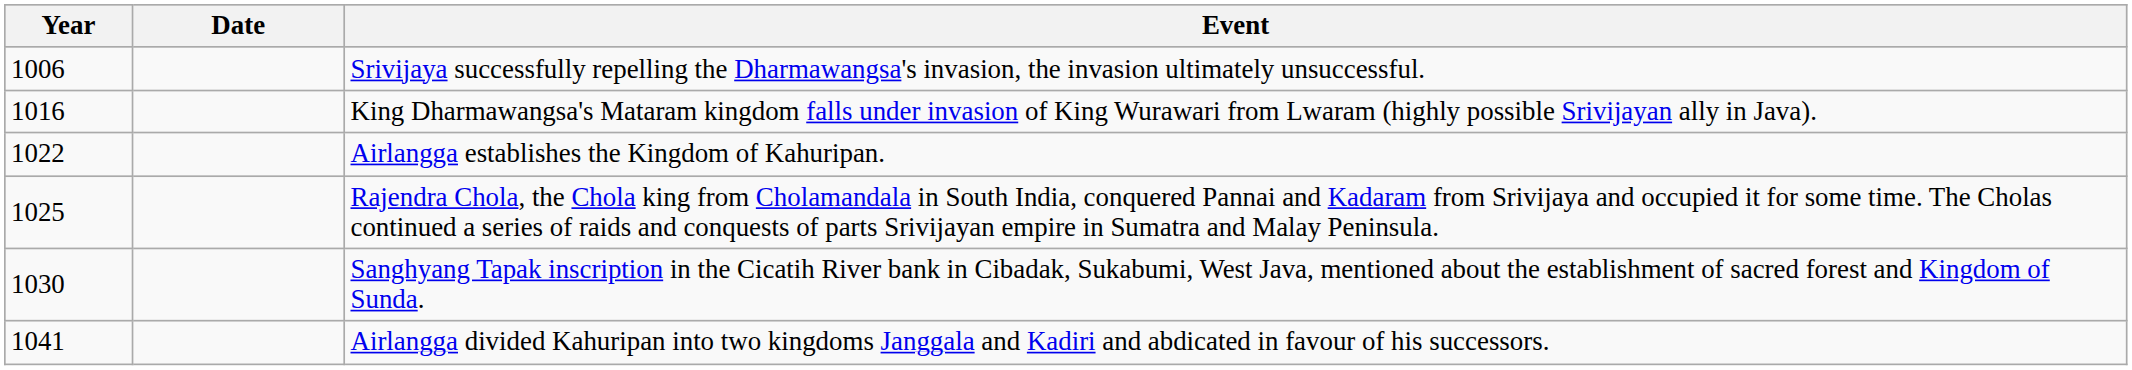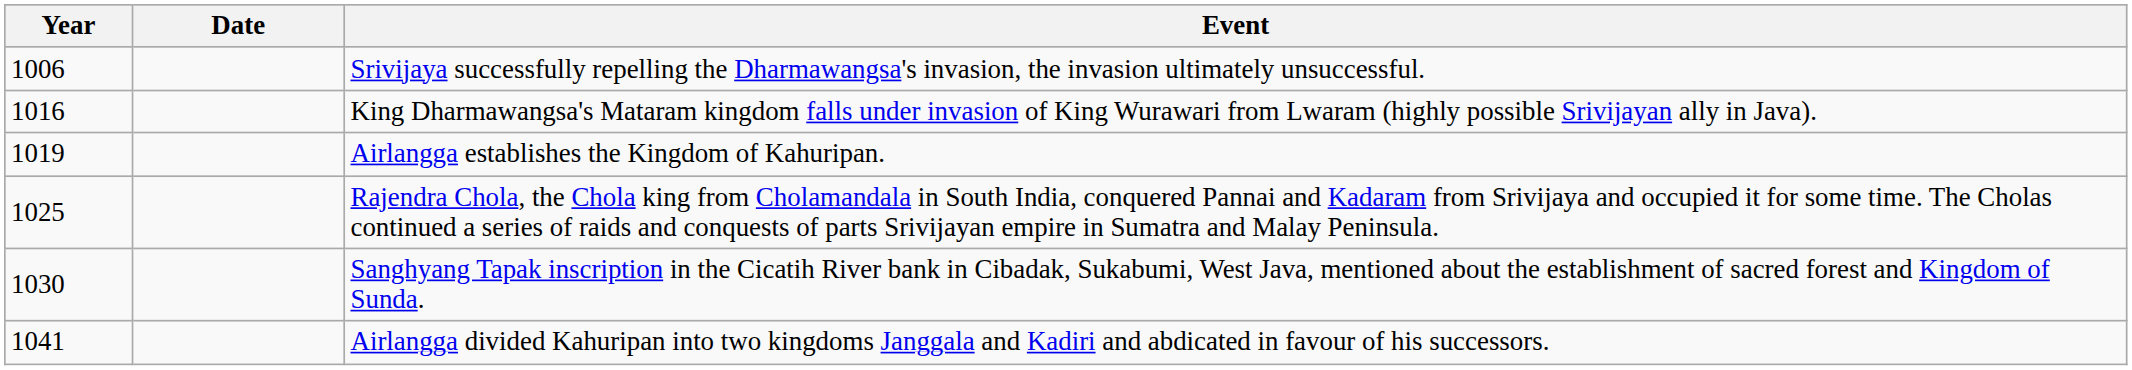Airlangga establishes the Kingdom of Kahuripan. | Year: 1022 -> 1019
